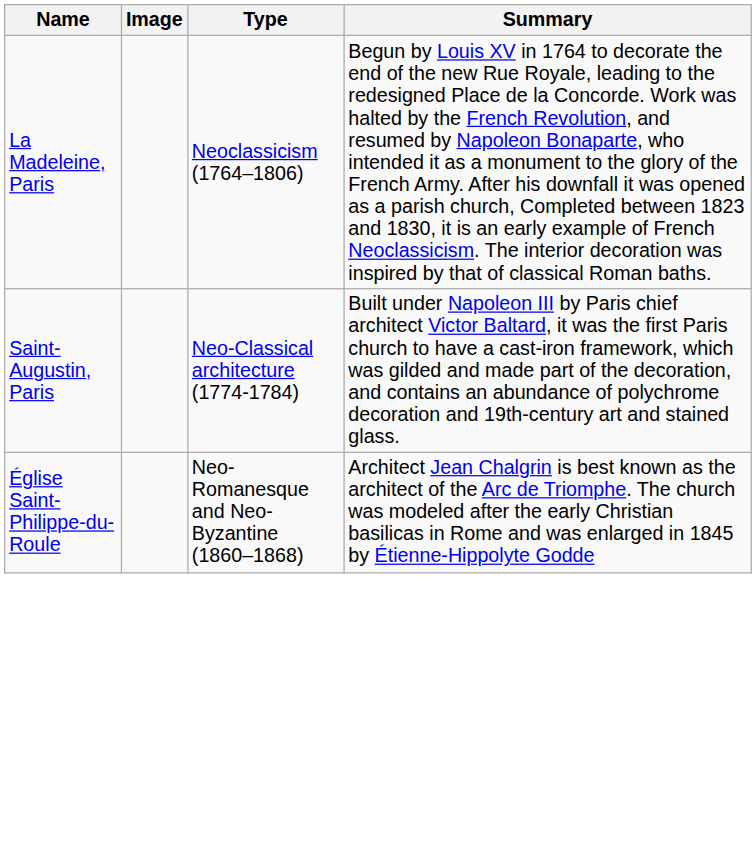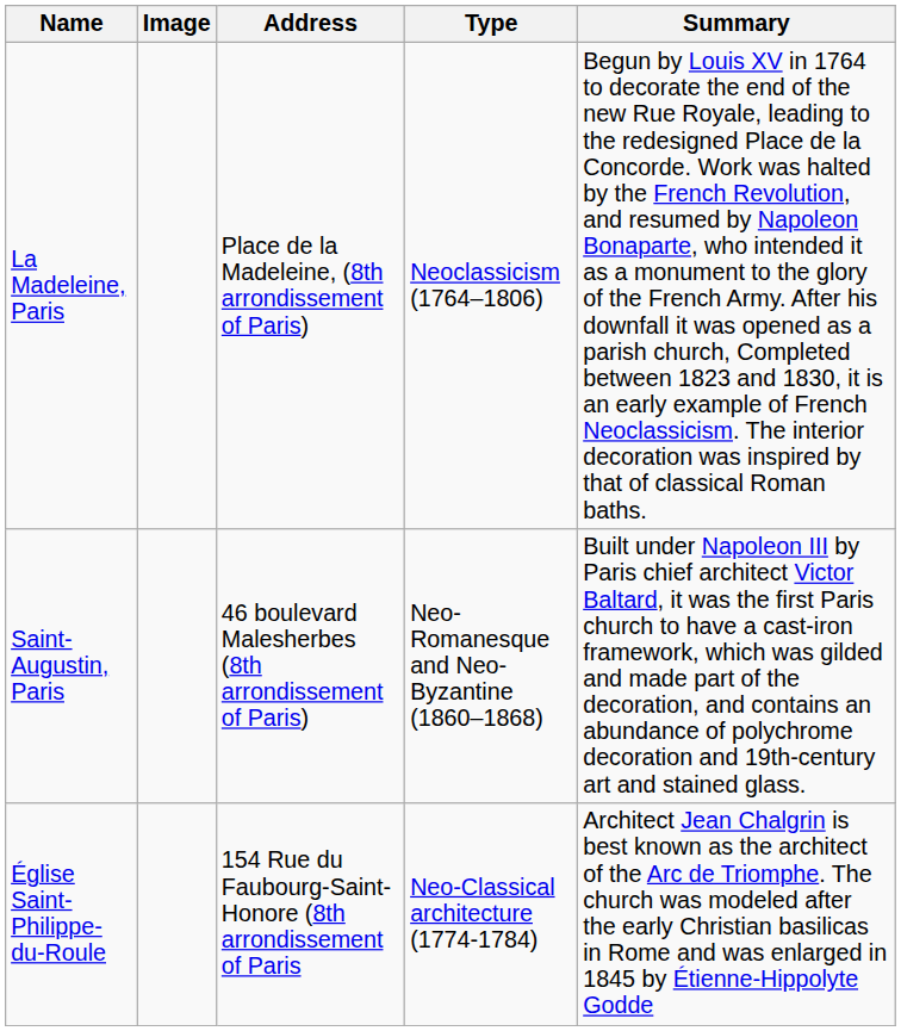+ column: Address | Place de la Madeleine, (8th arrondissement of Paris) | 46 boulevard Malesherbes (8th arrondissement of Paris) | 154 Rue du Faubourg-Saint-Honore (8th arrondissement of Paris
Saint-Augustin, Paris | Type: Neo-Classical architecture (1774-1784) -> Neo-Romanesque and Neo-Byzantine (1860–1868)
Église Saint-Philippe-du-Roule | Type: Neo-Romanesque and Neo-Byzantine (1860–1868) -> Neo-Classical architecture (1774-1784)
